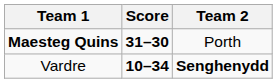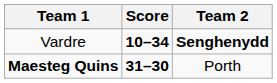rows swapped: Maesteg Quins <-> Vardre
